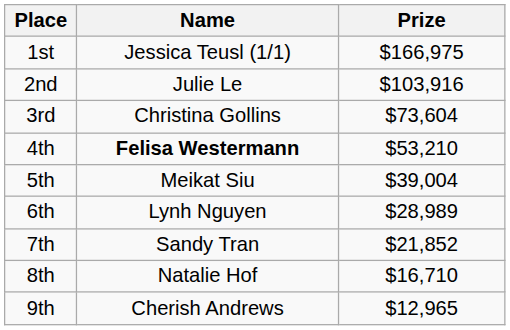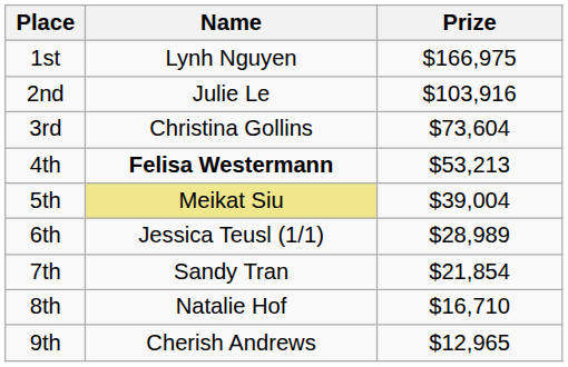1st | Name: Jessica Teusl (1/1) -> Lynh Nguyen
4th | Prize: $53,210 -> $53,213
5th | Name: no background -> khaki background
6th | Name: Lynh Nguyen -> Jessica Teusl (1/1)
7th | Prize: $21,852 -> $21,854
